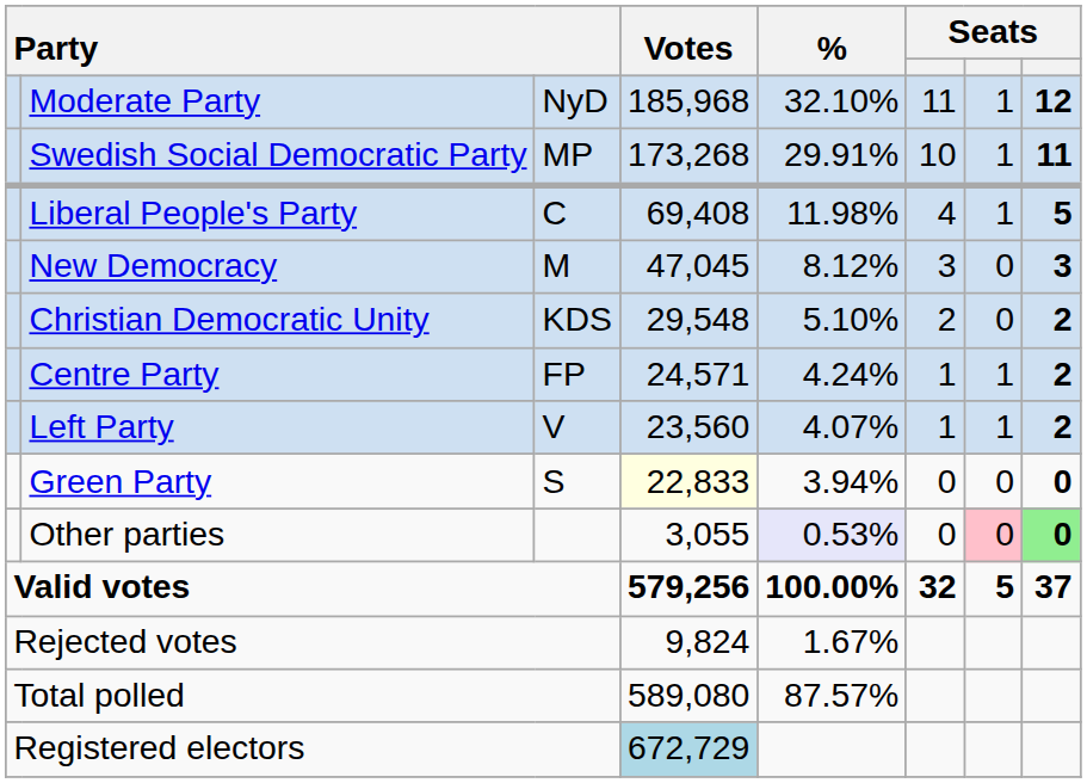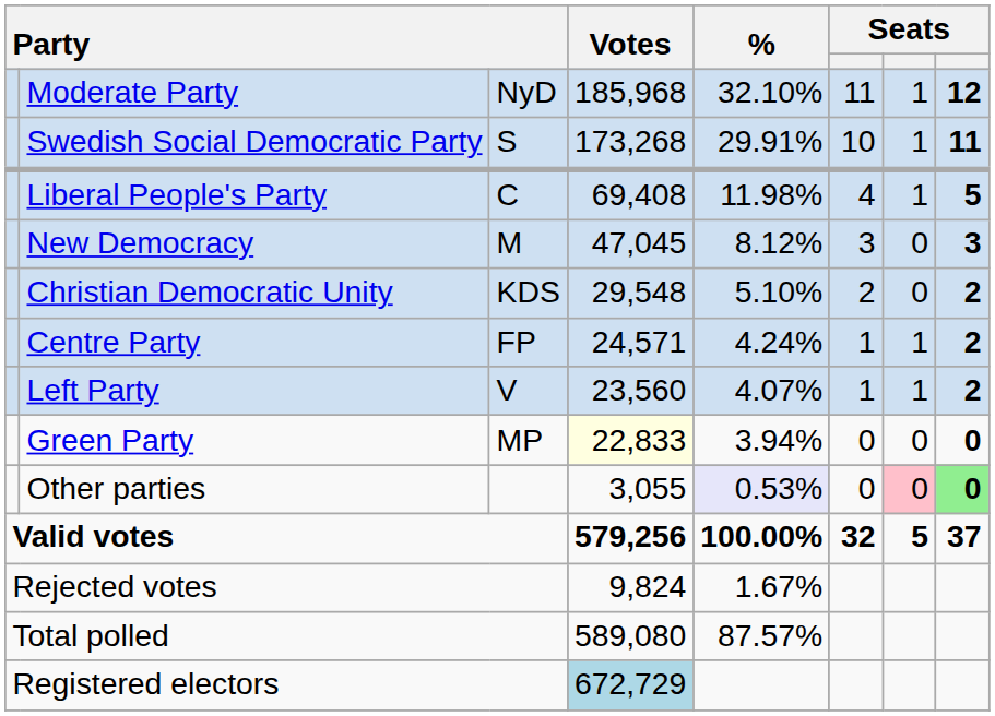Swedish Social Democratic Party | column 3: MP -> S
Green Party | column 3: S -> MP
